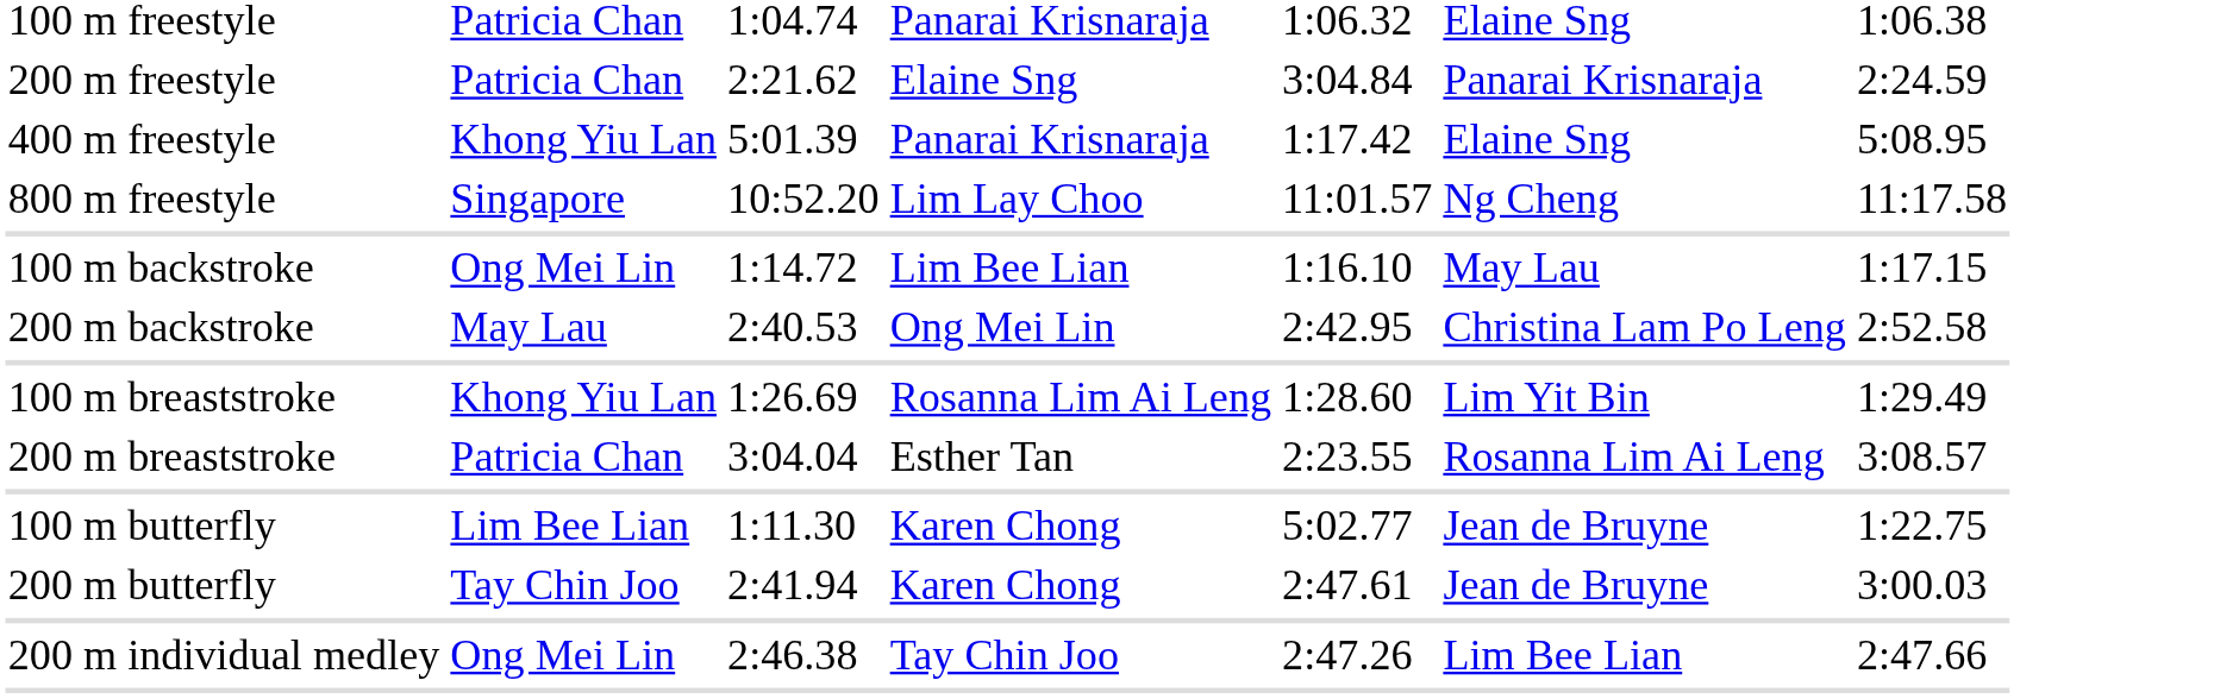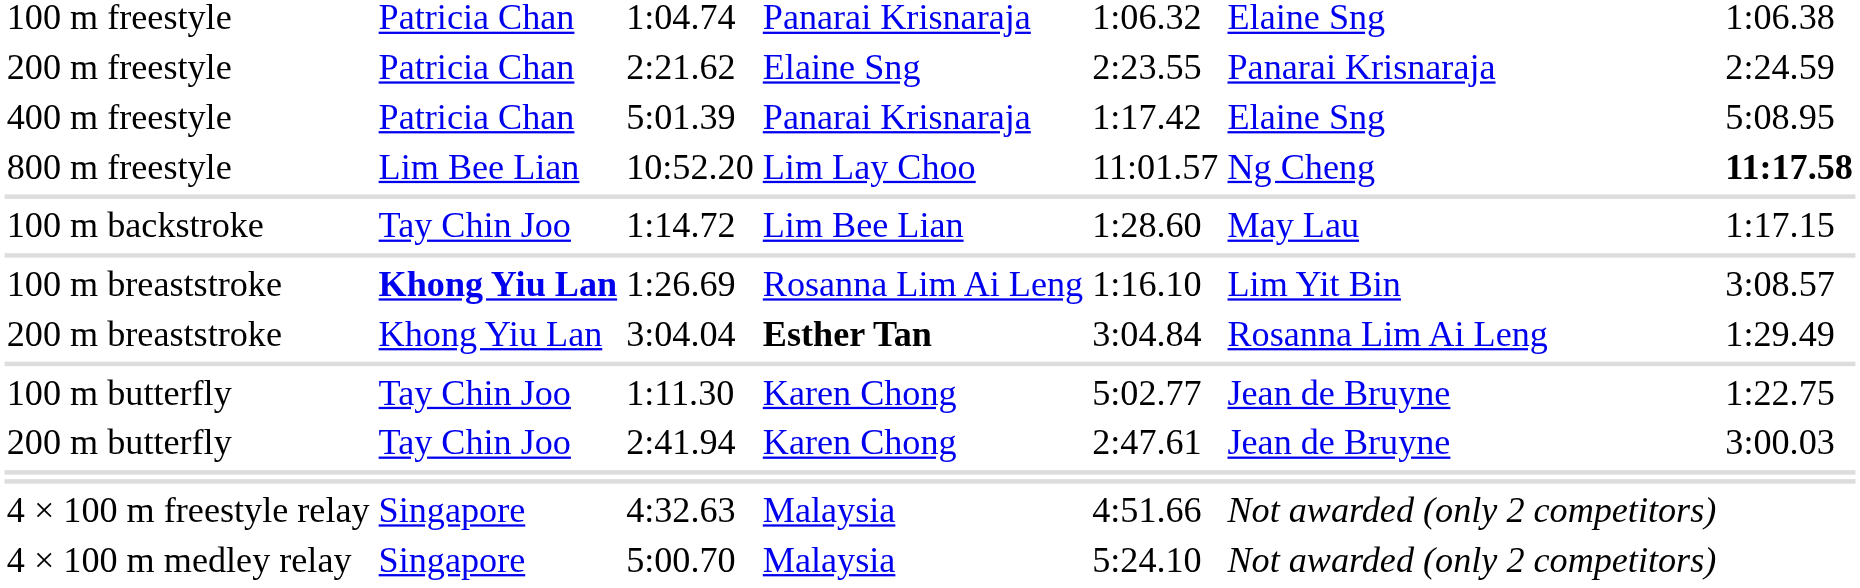200 m freestyle | column 5: 3:04.84 -> 2:23.55
400 m freestyle | column 2: Khong Yiu Lan -> Patricia Chan
800 m freestyle | column 2: Singapore -> Lim Bee Lian
800 m freestyle | column 7: normal -> bold
100 m backstroke | column 2: Ong Mei Lin -> Tay Chin Joo
100 m backstroke | column 5: 1:16.10 -> 1:28.60
- row: 200 m backstroke | May Lau | 2:40.53 | Ong Mei Lin | 2:42.95 | Christina Lam Po Leng | 2:52.58
100 m breaststroke | column 2: normal -> bold
100 m breaststroke | column 5: 1:28.60 -> 1:16.10
100 m breaststroke | column 7: 1:29.49 -> 3:08.57
200 m breaststroke | column 2: Patricia Chan -> Khong Yiu Lan
200 m breaststroke | column 4: normal -> bold
200 m breaststroke | column 5: 2:23.55 -> 3:04.84
200 m breaststroke | column 7: 3:08.57 -> 1:29.49
100 m butterfly | column 2: Lim Bee Lian -> Tay Chin Joo
- row: 200 m individual medley | Ong Mei Lin | 2:46.38 | Tay Chin Joo | 2:47.26 | Lim Bee Lian | 2:47.66
+ row: 4 × 100 m freestyle relay | Singapore | 4:32.63 | Malaysia | 4:51.66 | Not awarded (only 2 competitors)
+ row: 4 × 100 m medley relay | Singapore | 5:00.70 | Malaysia | 5:24.10 | Not awarded (only 2 competitors)
